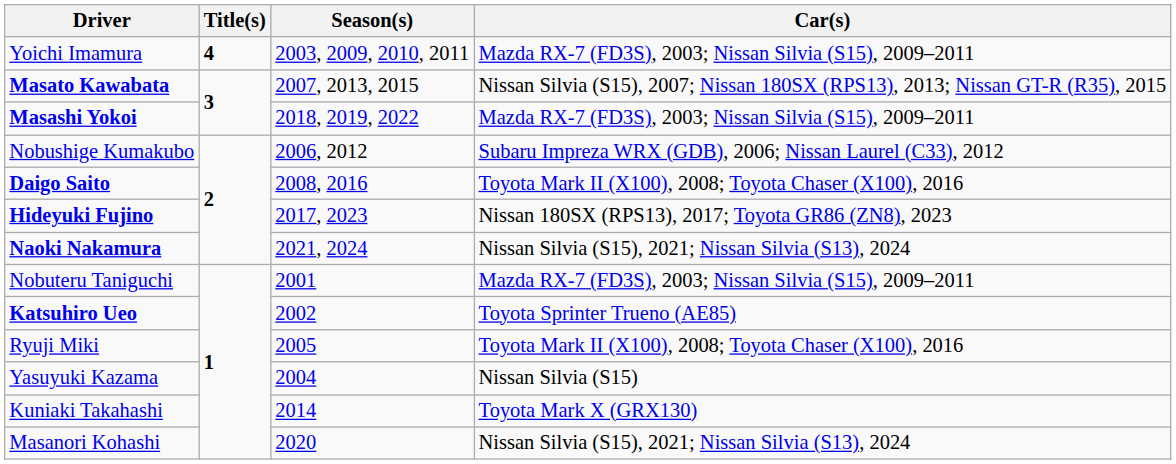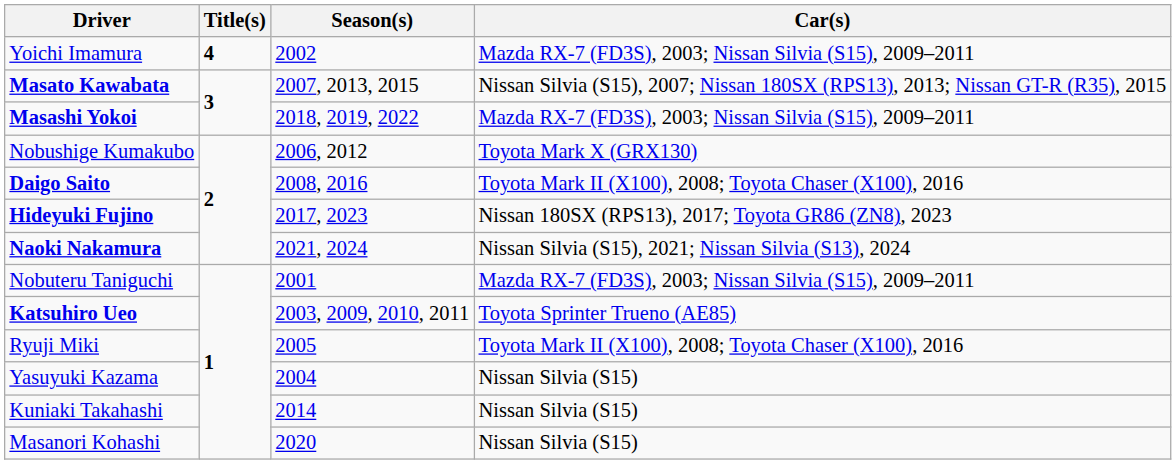Yoichi Imamura | Season(s): 2003, 2009, 2010, 2011 -> 2002
Nobushige Kumakubo | Car(s): Subaru Impreza WRX (GDB), 2006; Nissan Laurel (C33), 2012 -> Toyota Mark X (GRX130)
Katsuhiro Ueo | Season(s): 2002 -> 2003, 2009, 2010, 2011
Kuniaki Takahashi | Car(s): Toyota Mark X (GRX130) -> Nissan Silvia (S15)
Masanori Kohashi | Car(s): Nissan Silvia (S15), 2021; Nissan Silvia (S13), 2024 -> Nissan Silvia (S15)
